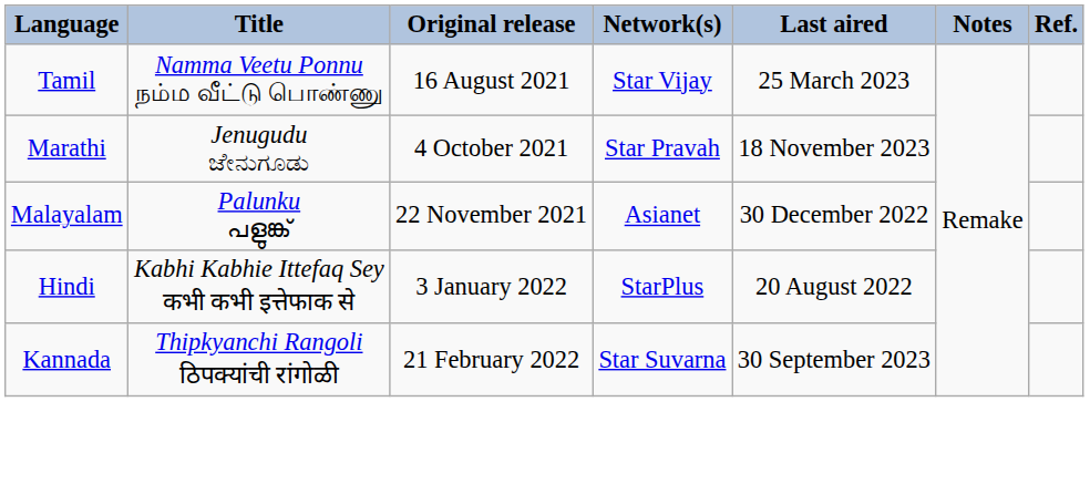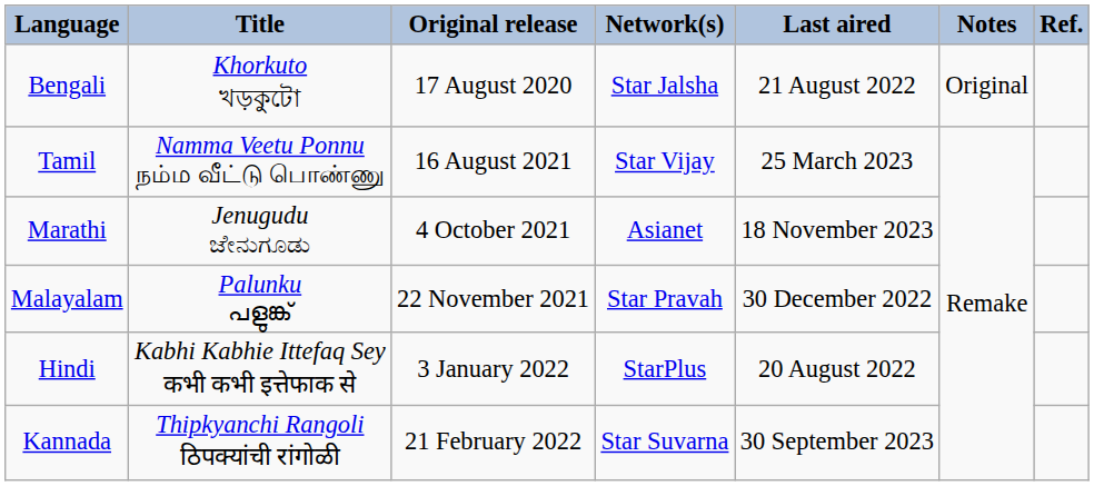+ row: Bengali | Khorkuto খড়কুটো | 17 August 2020 | Star Jalsha | 21 August 2022 | Original
Marathi | Network(s): Star Pravah -> Asianet
Malayalam | Network(s): Asianet -> Star Pravah
